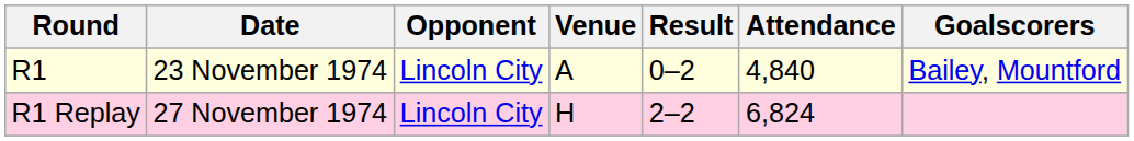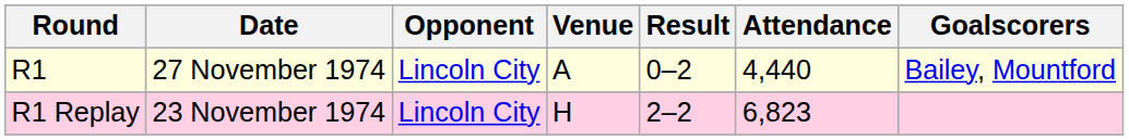R1 | Date: 23 November 1974 -> 27 November 1974
R1 | Attendance: 4,840 -> 4,440
R1 Replay | Date: 27 November 1974 -> 23 November 1974
R1 Replay | Attendance: 6,824 -> 6,823
